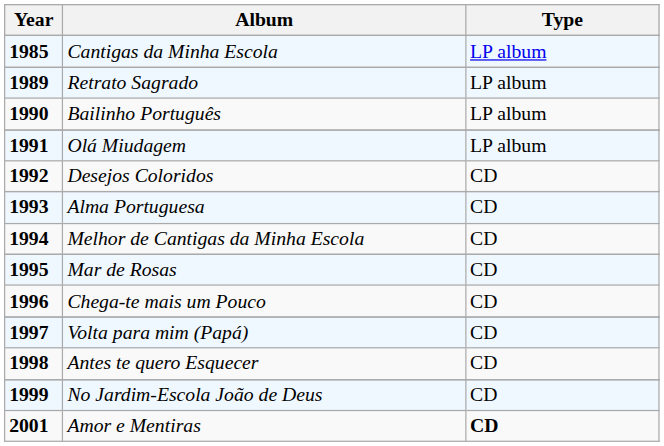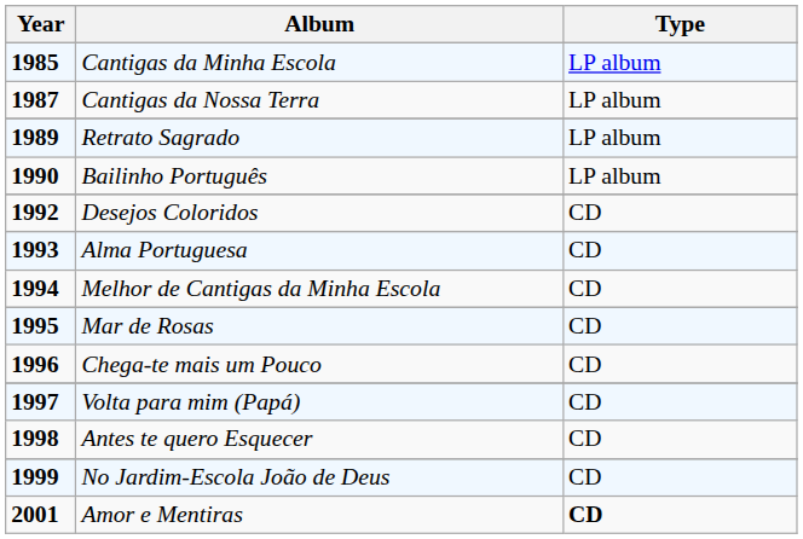+ row: 1987 | Cantigas da Nossa Terra | LP album
- row: 1991 | Olá Miudagem | LP album
